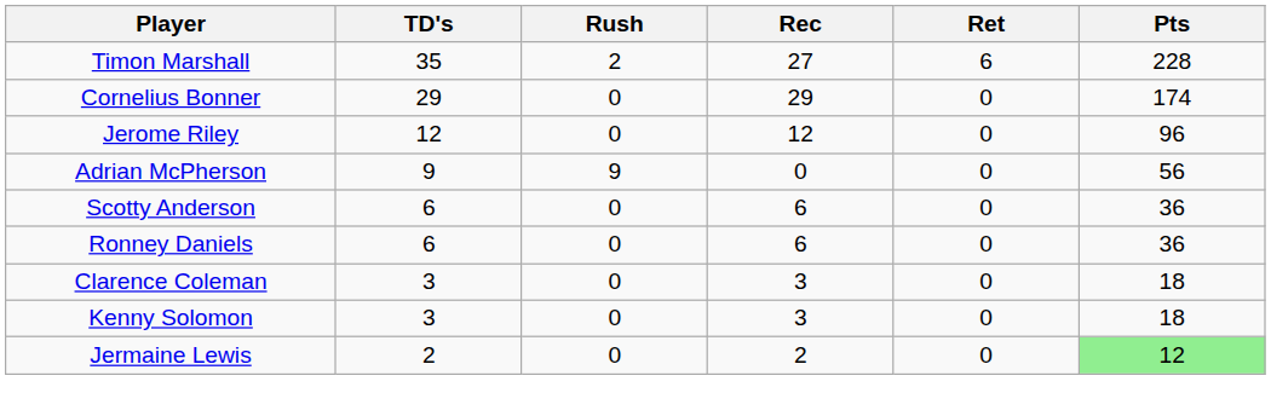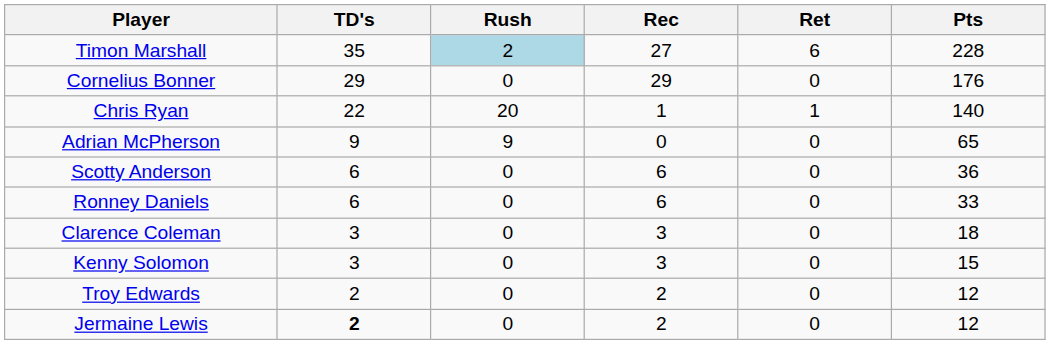Timon Marshall | Rush: no background -> lightblue background
Cornelius Bonner | Pts: 174 -> 176
+ row: Chris Ryan | 22 | 20 | 1 | 1 | 140
- row: Jerome Riley | 12 | 0 | 12 | 0 | 96
Adrian McPherson | Pts: 56 -> 65
Ronney Daniels | Pts: 36 -> 33
Kenny Solomon | Pts: 18 -> 15
+ row: Troy Edwards | 2 | 0 | 2 | 0 | 12
Jermaine Lewis | TD's: normal -> bold
Jermaine Lewis | Pts: lightgreen background -> no background
